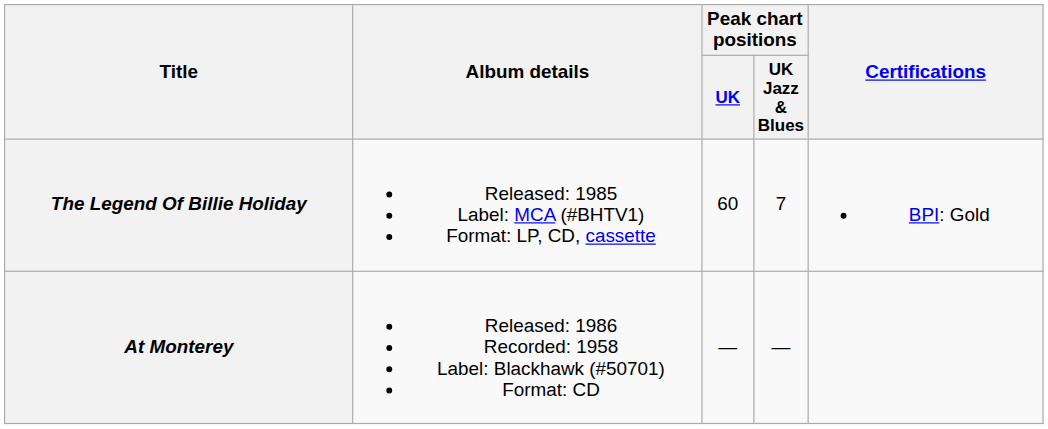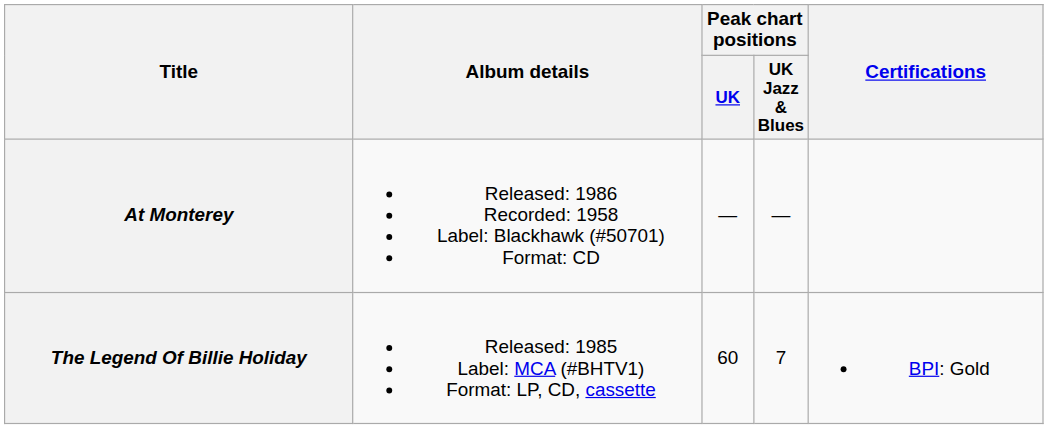rows swapped: The Legend Of Billie Holiday <-> At Monterey
